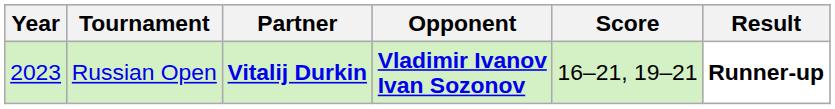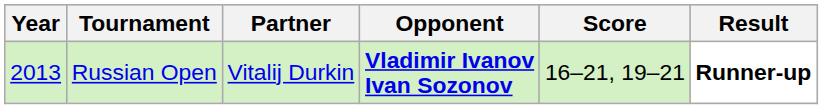Russian Open | Year: 2023 -> 2013
Russian Open | Partner: bold -> normal
